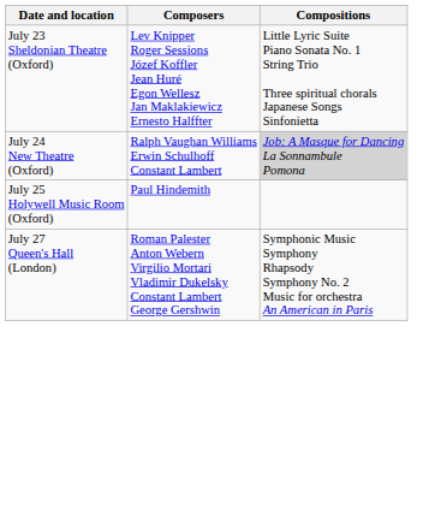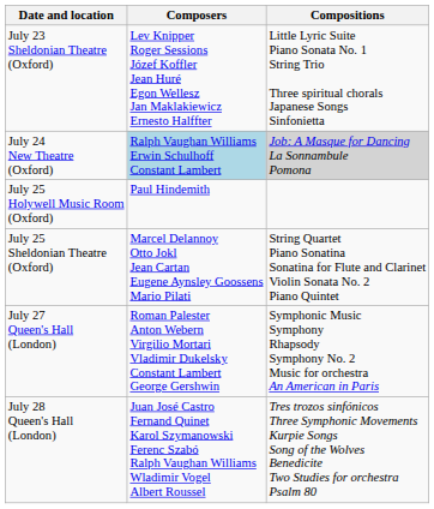July 24 New Theatre (Oxford) | Composers: no background -> lightblue background
+ row: July 25 Sheldonian Theatre (Oxford) | Marcel Delannoy Otto Jokl Jean Cartan Eugene Aynsley Goossens Mario Pilati | String Quartet Piano Sonatina Sonatina for Flute and Clarinet Violin Sonata No. 2 Piano Quintet
+ row: July 28 Queen's Hall (London) | Juan José Castro Fernand Quinet Karol Szymanowski Ferenc Szabó Ralph Vaughan Williams Wladimir Vogel Albert Roussel | Tres trozos sinfónicos Three Symphonic Movements Kurpie Songs Song of the Wolves Benedicite Two Studies for orchestra Psalm 80
